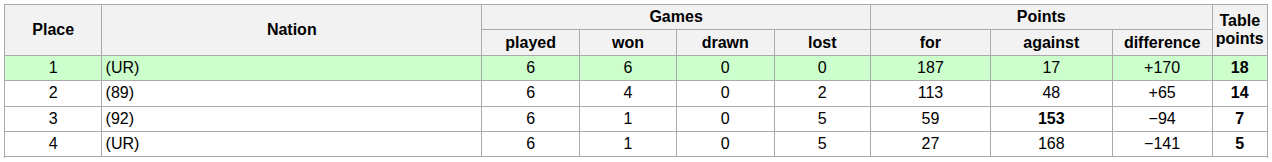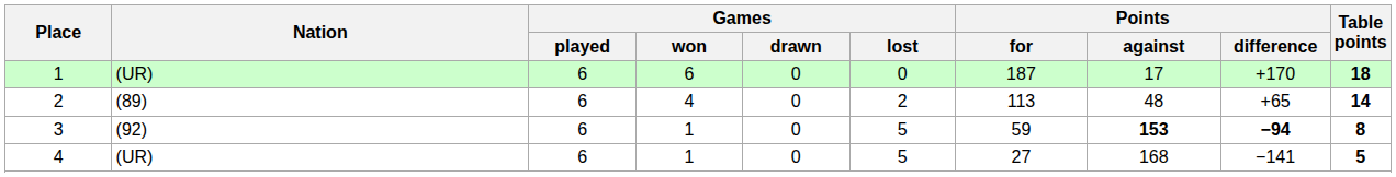3 | Points / difference: normal -> bold
3 | Table points: 7 -> 8
